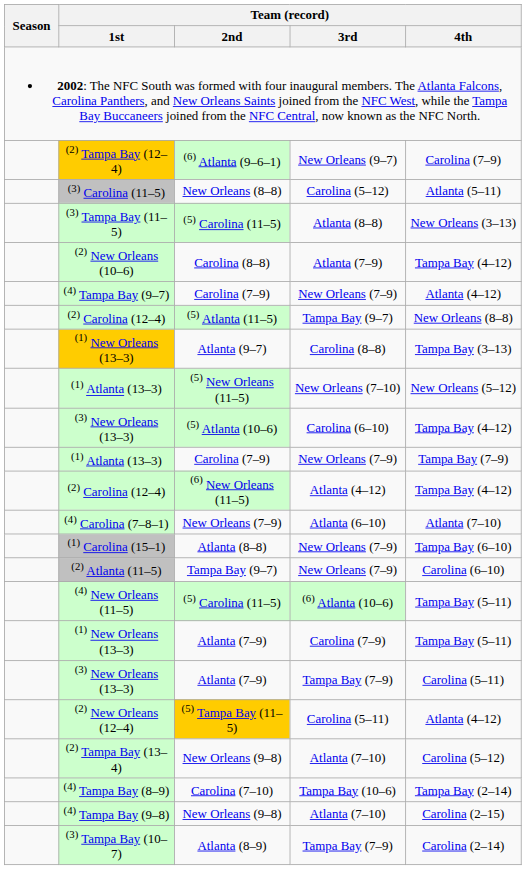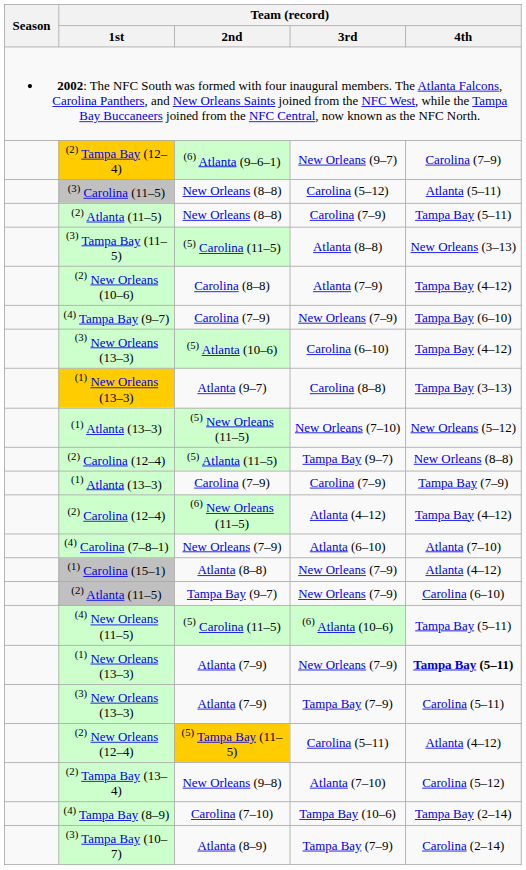+ row: (2) Atlanta (11–5) | New Orleans (8–8) | Carolina (7–9) | Tampa Bay (5–11)
(4) Tampa Bay (9–7) | Team (record) / 4th: Atlanta (4–12) -> Tampa Bay (6–10)
rows swapped: (2) Carolina (12–4) / (5) Atlanta (11–5) <-> (3) New Orleans (13–3) / (5) Atlanta (10–6)
(1) Atlanta (13–3) / Carolina (7–9) | Team (record) / 3rd: New Orleans (7–9) -> Carolina (7–9)
(1) Carolina (15–1) | Team (record) / 4th: Tampa Bay (6–10) -> Atlanta (4–12)
(1) New Orleans (13–3) / Atlanta (7–9) | Team (record) / 3rd: Carolina (7–9) -> New Orleans (7–9)
(1) New Orleans (13–3) / Atlanta (7–9) | Team (record) / 4th: normal -> bold
- row: (4) Tampa Bay (9–8) | New Orleans (9–8) | Atlanta (7–10) | Carolina (2–15)
